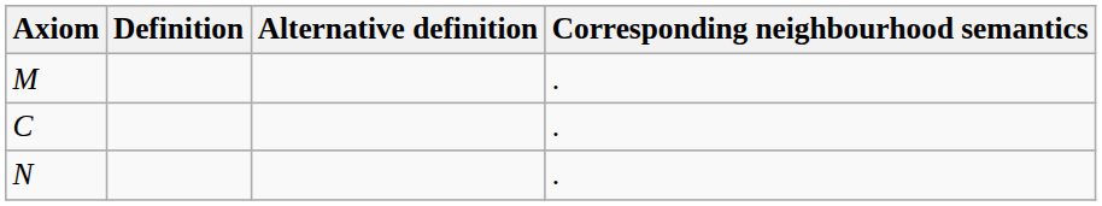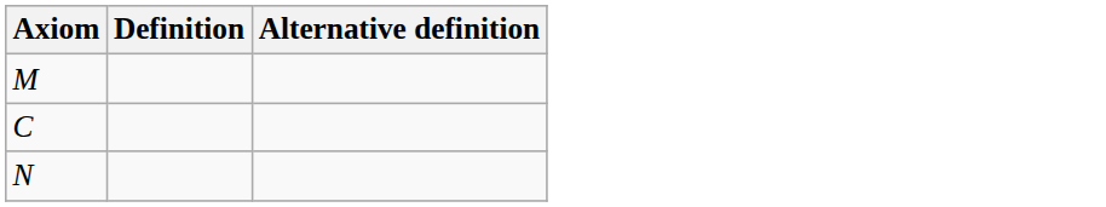- column: Corresponding neighbourhood semantics | . | . | .
